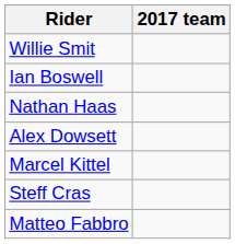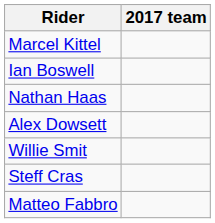rows swapped: Marcel Kittel <-> Willie Smit
